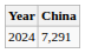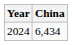2024 | China: 7,291 -> 6,434
